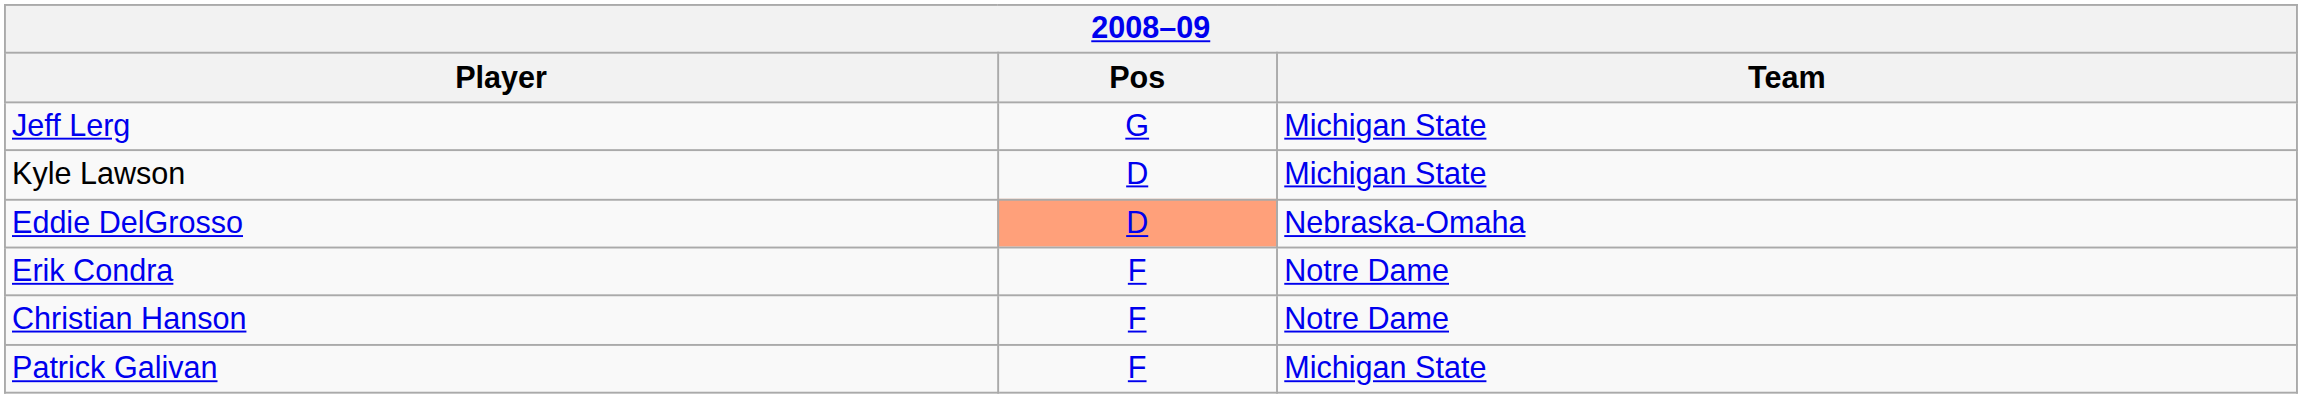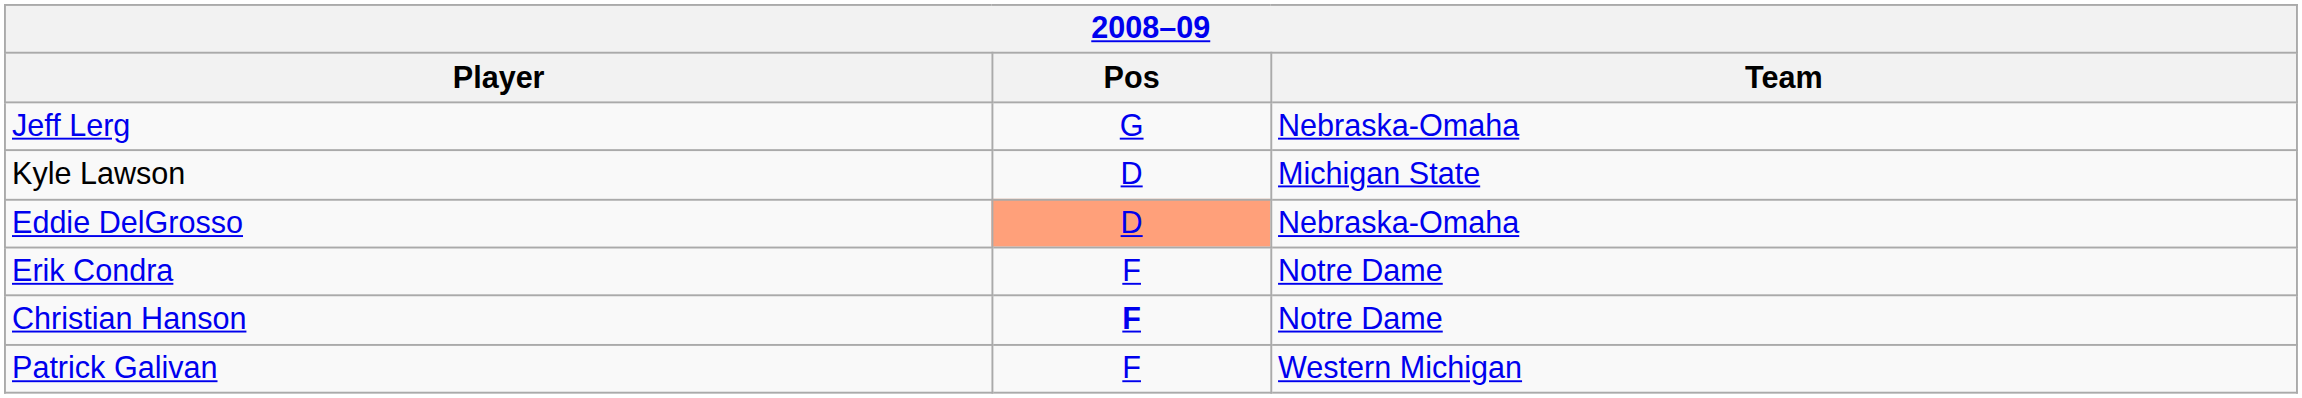Jeff Lerg | Team: Michigan State -> Nebraska-Omaha
Christian Hanson | Pos: normal -> bold
Patrick Galivan | Team: Michigan State -> Western Michigan
